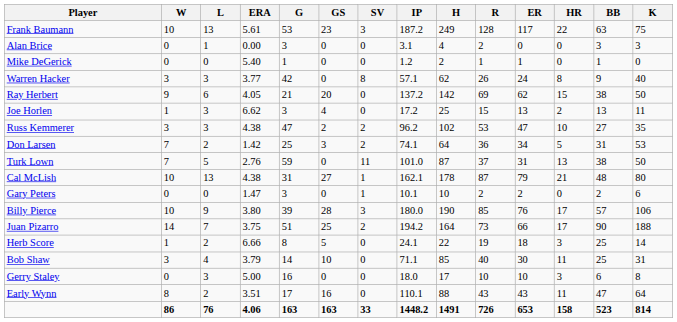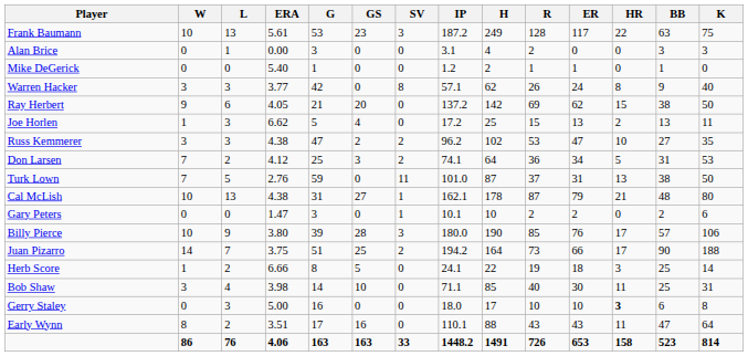Joe Horlen | G: 3 -> 5
Don Larsen | ERA: 1.42 -> 4.12
Bob Shaw | ERA: 3.79 -> 3.98
Gerry Staley | HR: normal -> bold
